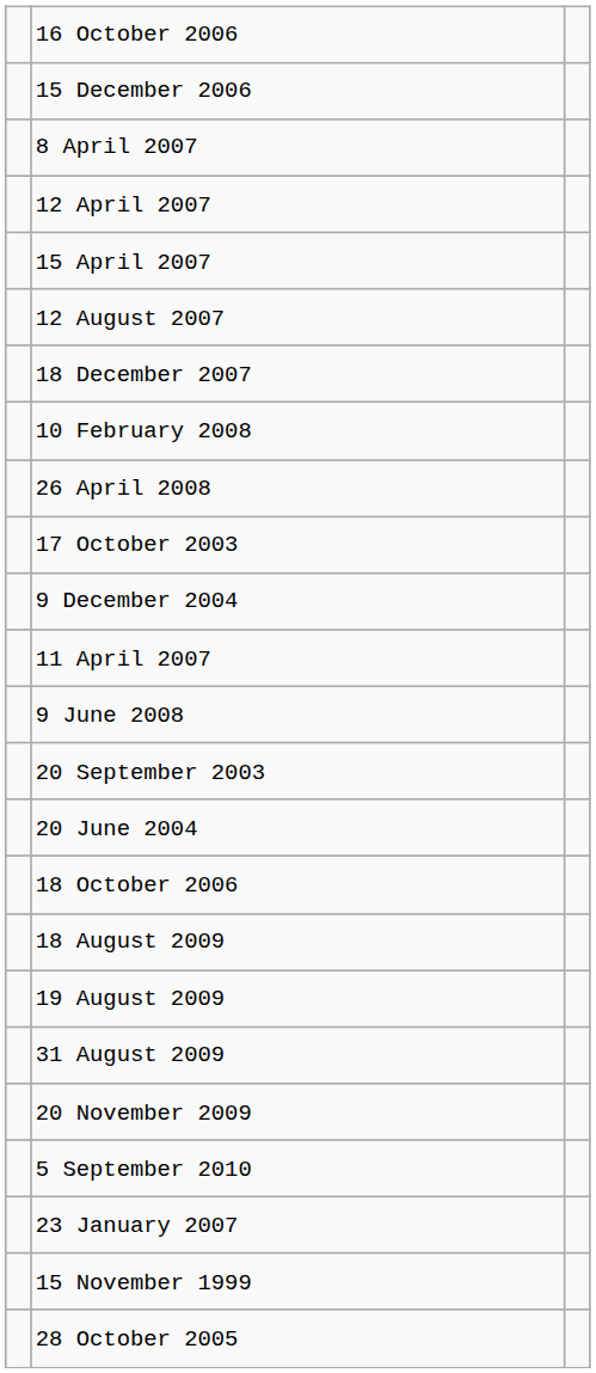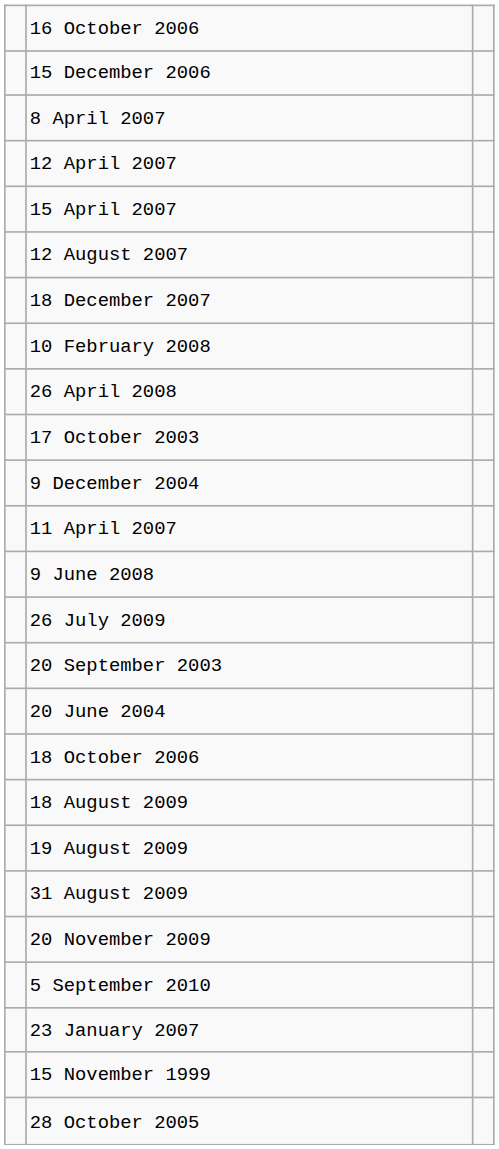+ row: 26 July 2009
